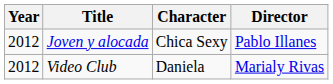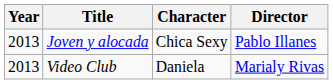Joven y alocada | Year: 2012 -> 2013
Video Club | Year: 2012 -> 2013
